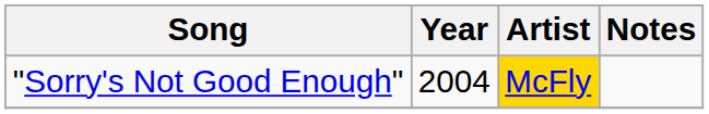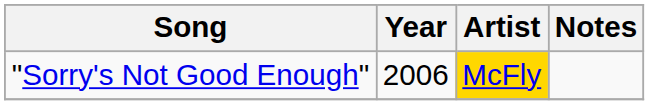"Sorry's Not Good Enough" | Year: 2004 -> 2006
